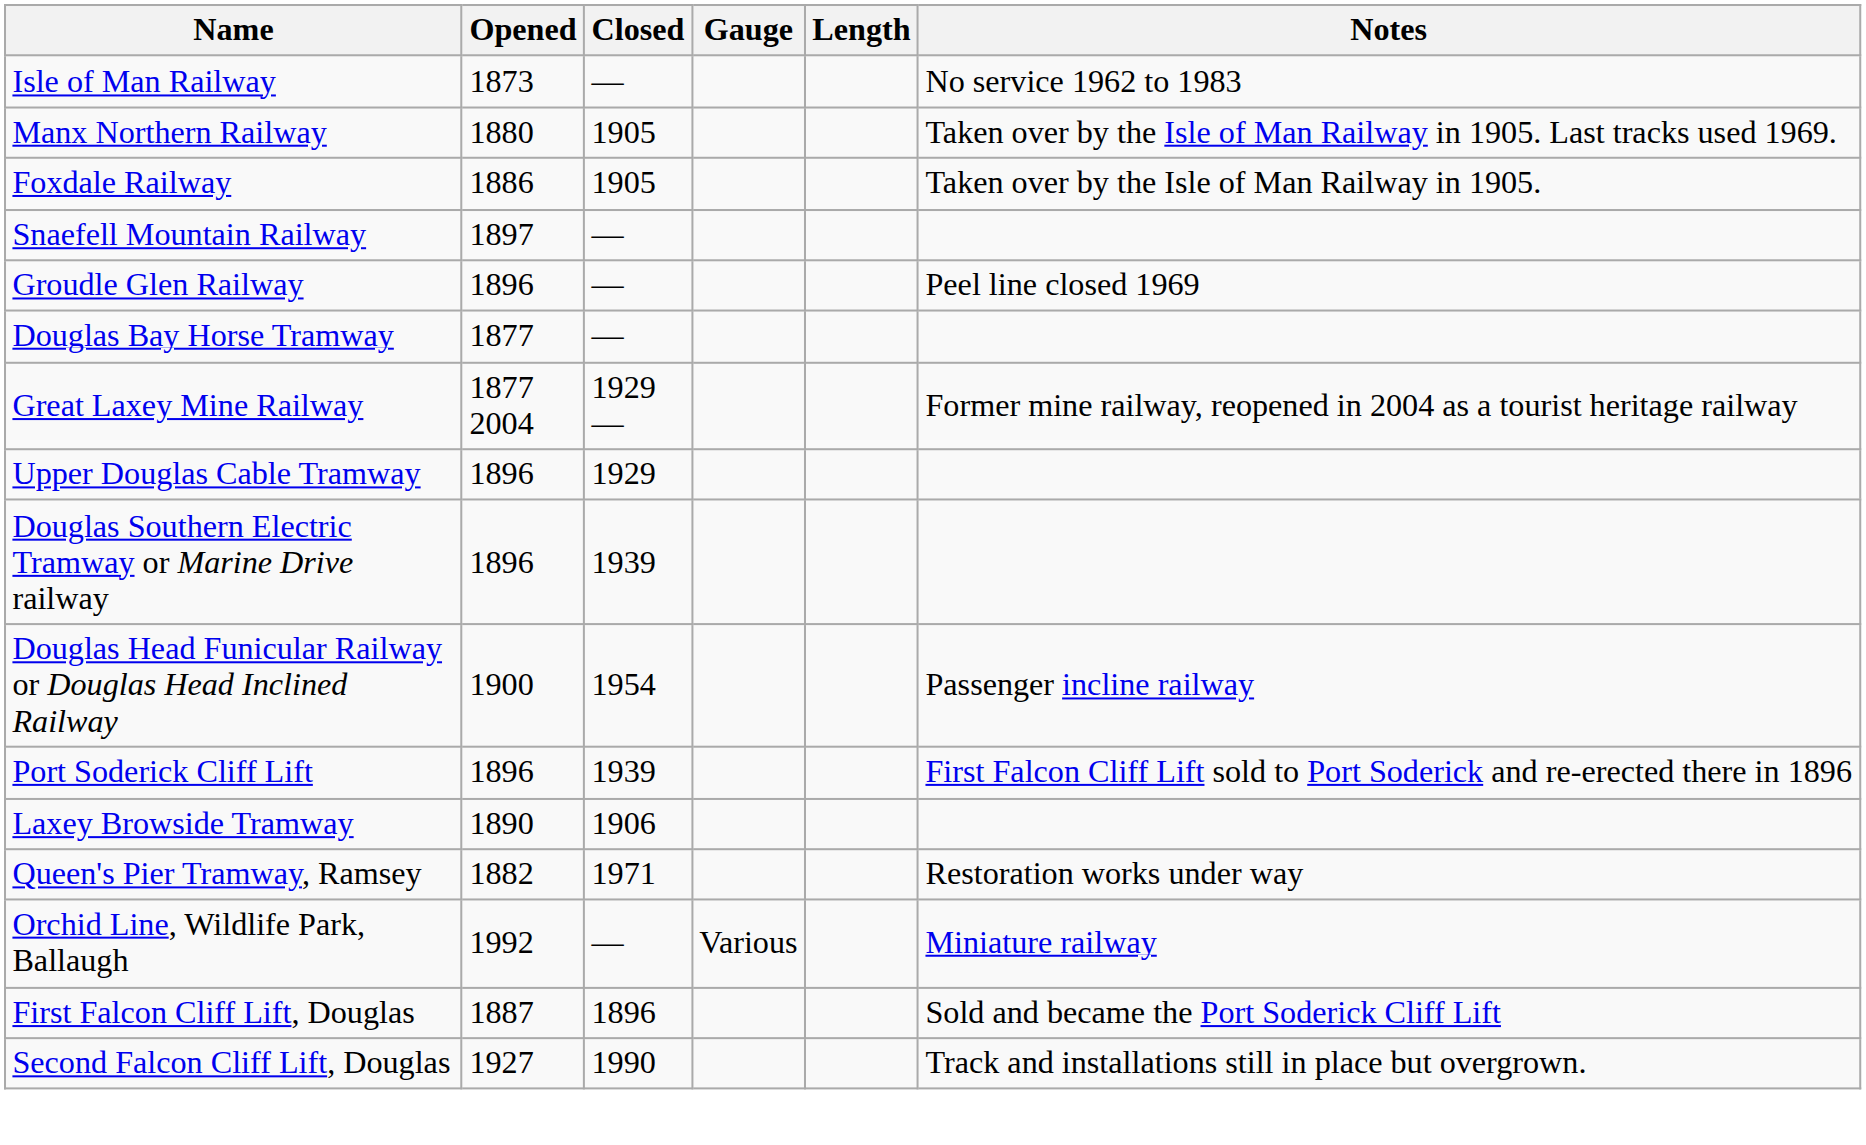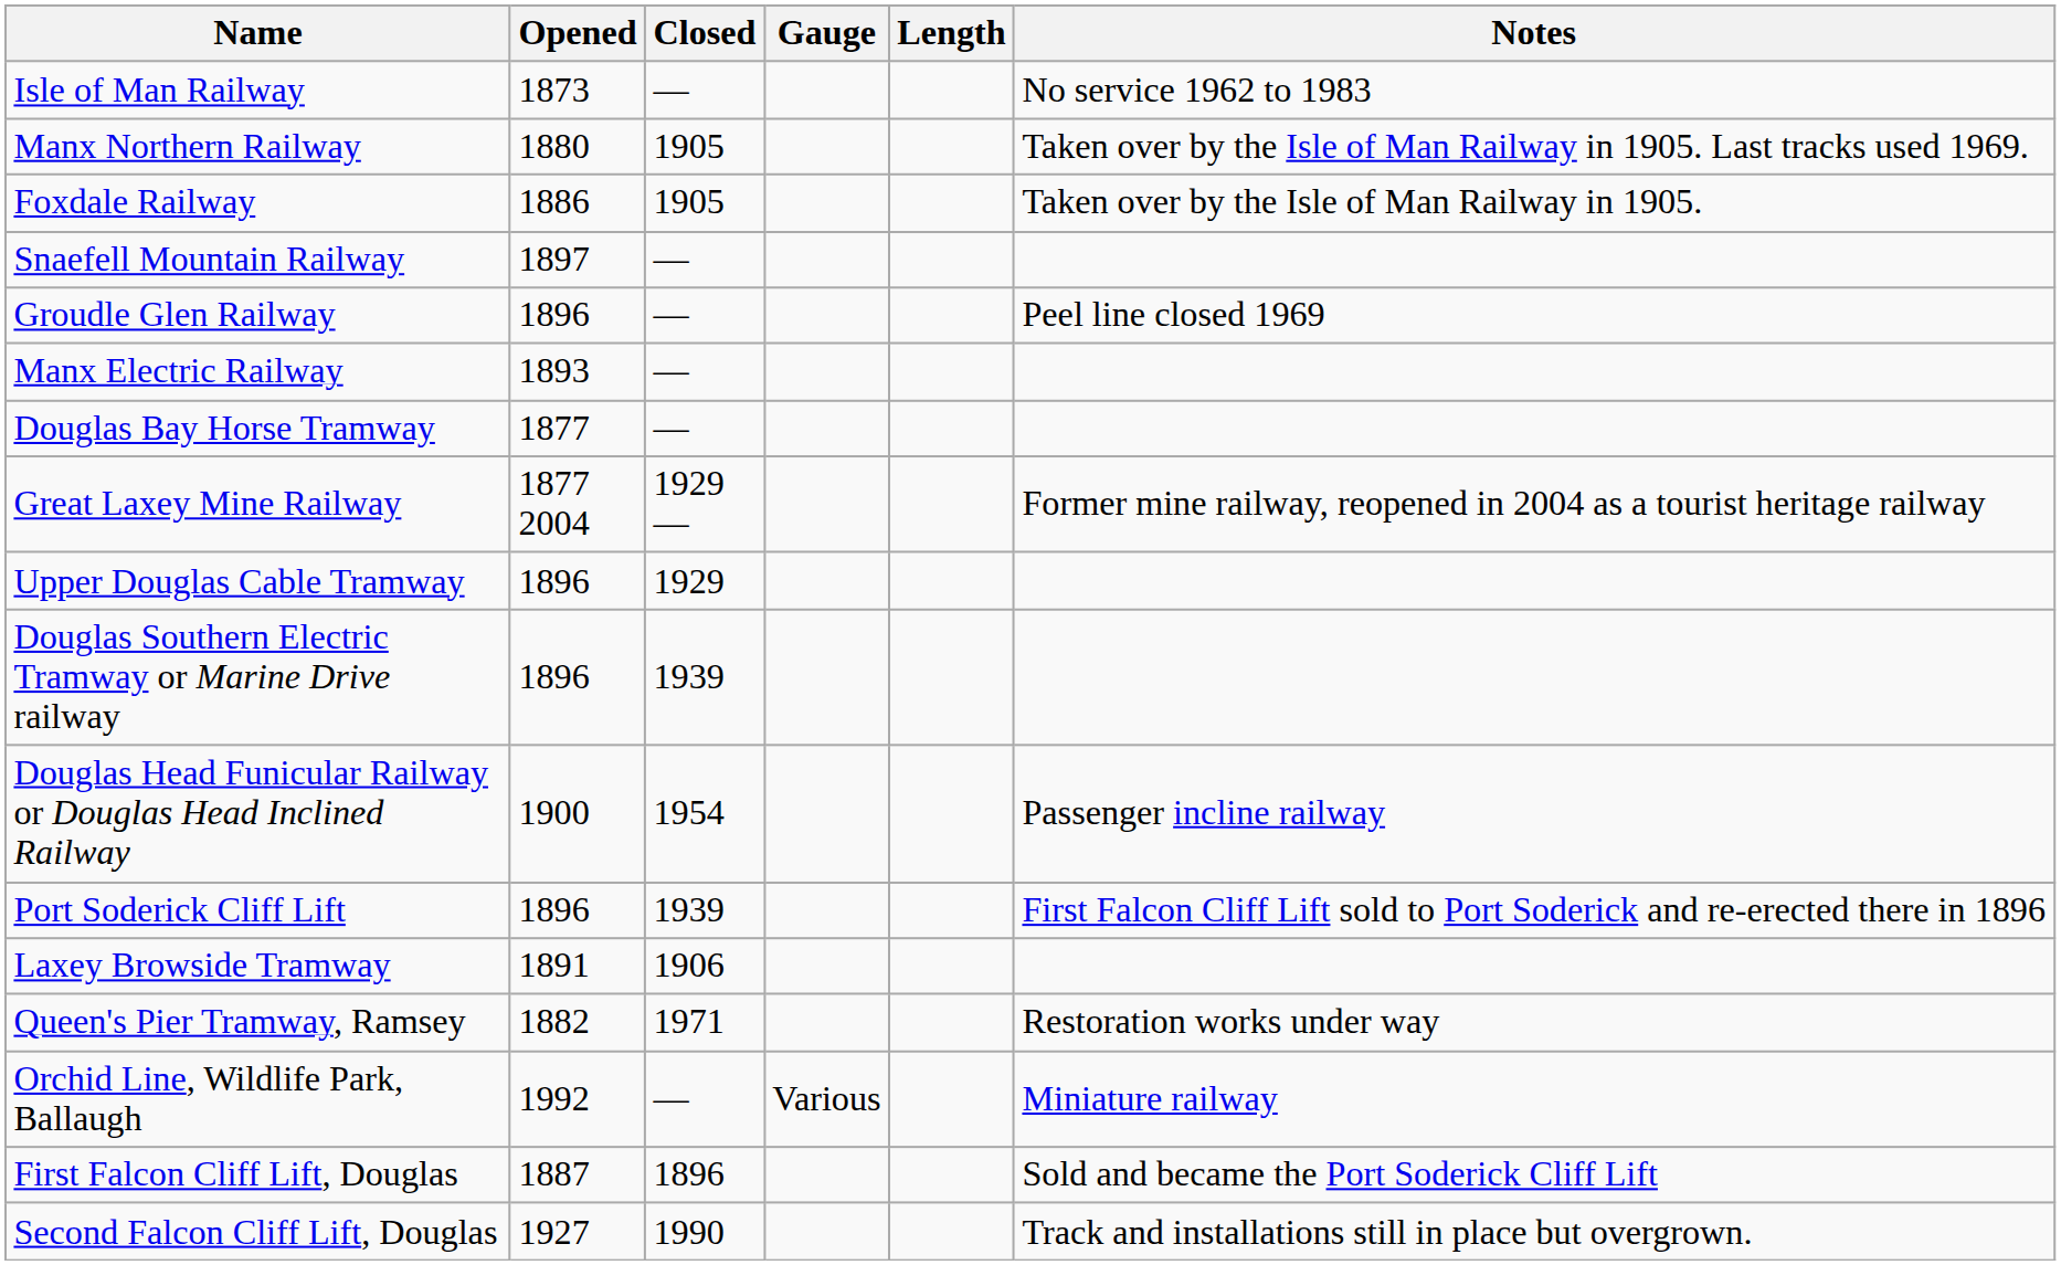+ row: Manx Electric Railway | 1893 | —
Laxey Browside Tramway | Opened: 1890 -> 1891
